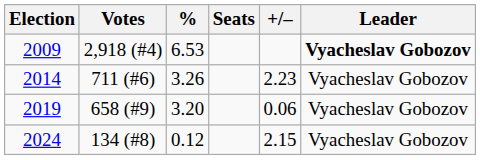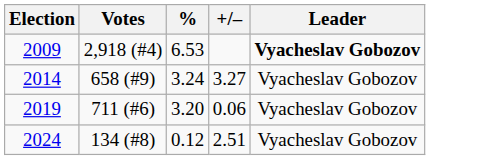- column: Seats
2014 | Votes: 711 (#6) -> 658 (#9)
2014 | %: 3.26 -> 3.24
2014 | +/–: 2.23 -> 3.27
2019 | Votes: 658 (#9) -> 711 (#6)
2024 | +/–: 2.15 -> 2.51
